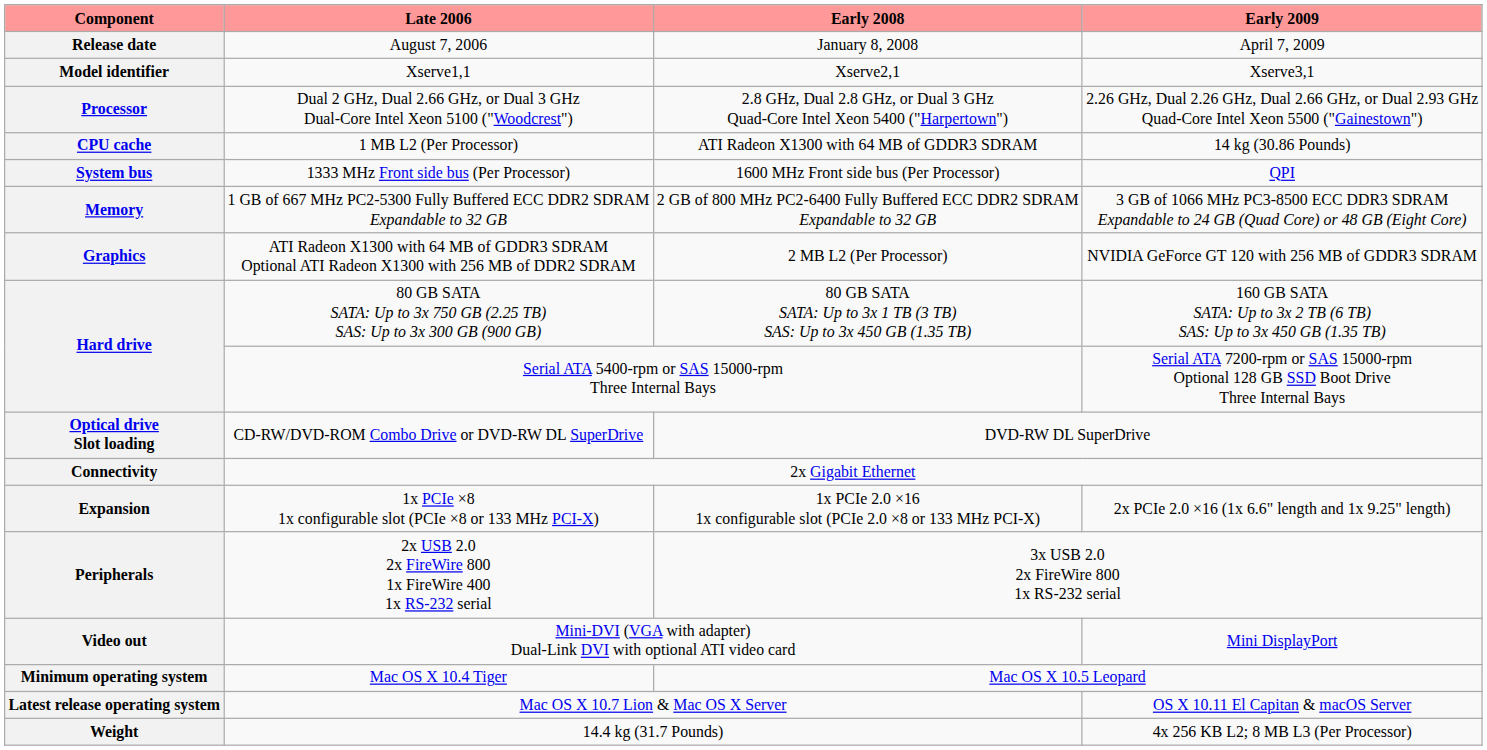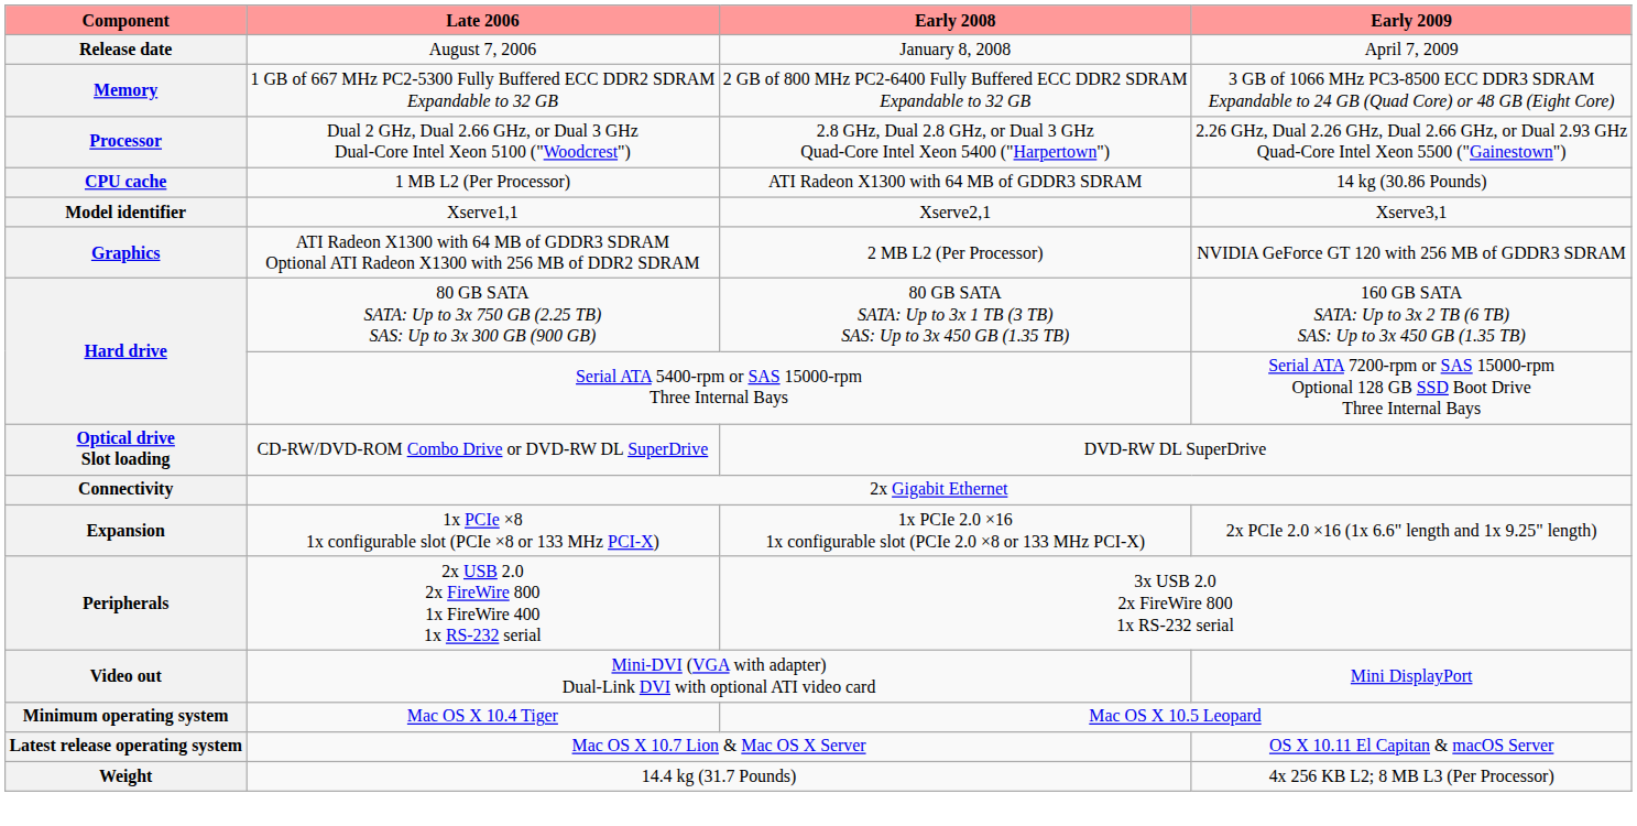rows swapped: Model identifier <-> Memory
- row: System bus | 1333 MHz Front side bus (Per Processor) | 1600 MHz Front side bus (Per Processor) | QPI
